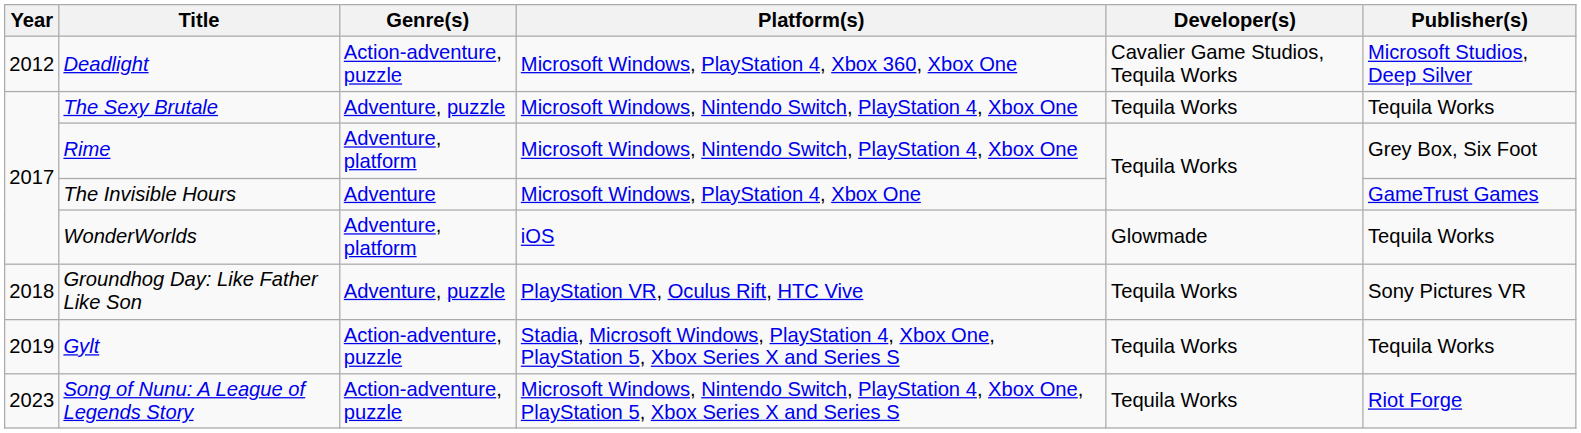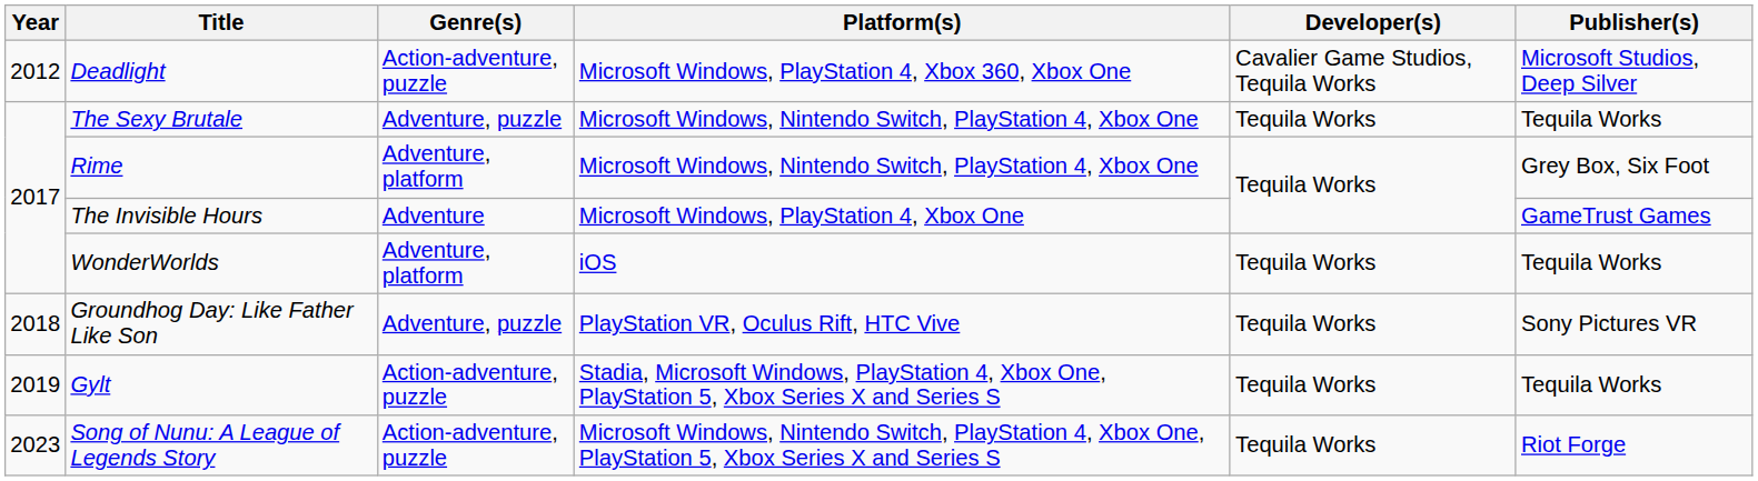WonderWorlds | Developer(s): Glowmade -> Tequila Works
